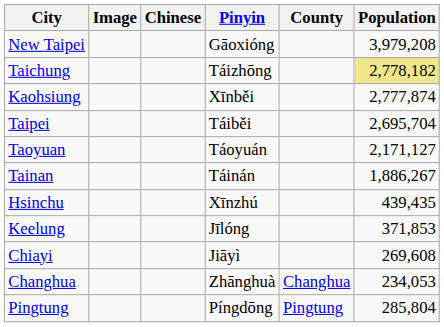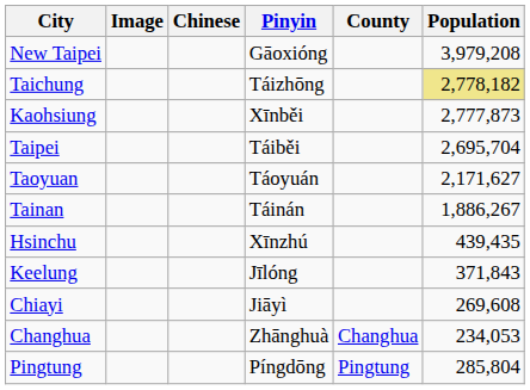Kaohsiung | Population: 2,777,874 -> 2,777,873
Taoyuan | Population: 2,171,127 -> 2,171,627
Keelung | Population: 371,853 -> 371,843
